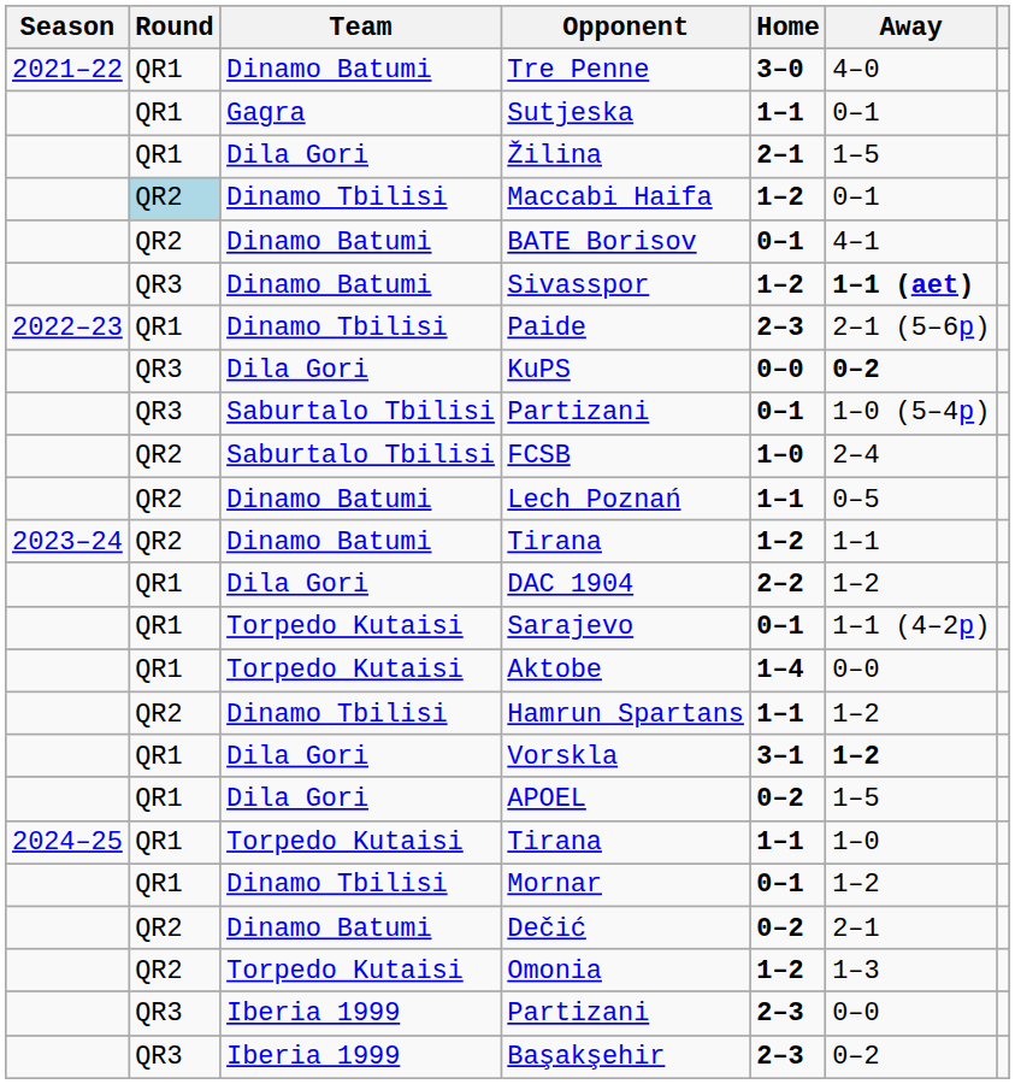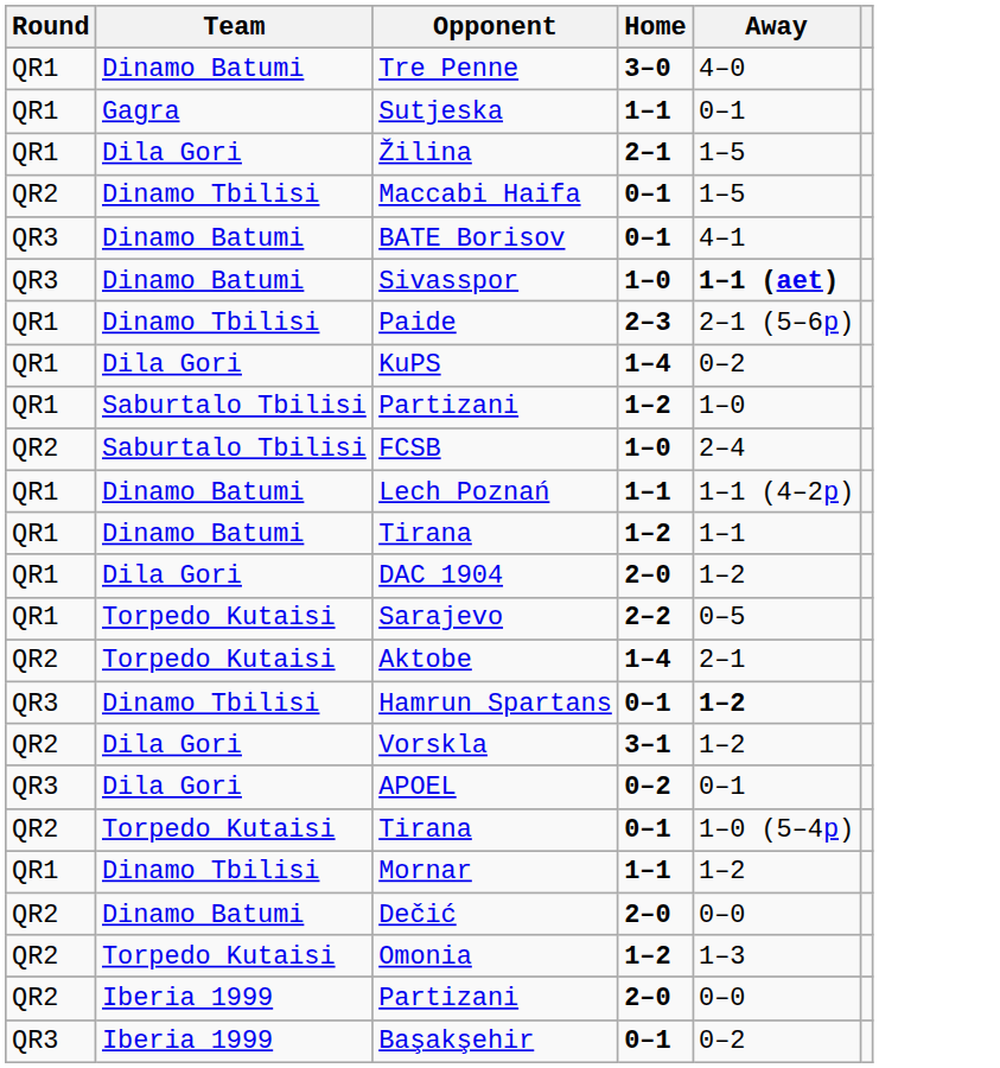- column: Season | 2021–22 | 2022–23 | 2023–24 | 2024–25
Maccabi Haifa | Round: lightblue background -> no background
Maccabi Haifa | Home: 1–2 -> 0–1
Maccabi Haifa | Away: 0–1 -> 1–5
BATE Borisov | Round: QR2 -> QR3
Sivasspor | Home: 1–2 -> 1–0
KuPS | Round: QR3 -> QR1
KuPS | Home: 0–0 -> 1–4
KuPS | Away: bold -> normal
Saburtalo Tbilisi / Partizani | Round: QR3 -> QR1
Saburtalo Tbilisi / Partizani | Home: 0–1 -> 1–2
Saburtalo Tbilisi / Partizani | Away: 1–0 (5–4p) -> 1–0
Lech Poznań | Round: QR2 -> QR1
Lech Poznań | Away: 0–5 -> 1–1 (4–2p)
Dinamo Batumi / Tirana | Round: QR2 -> QR1
DAC 1904 | Home: 2–2 -> 2–0
Sarajevo | Home: 0–1 -> 2–2
Sarajevo | Away: 1–1 (4–2p) -> 0–5
Aktobe | Round: QR1 -> QR2
Aktobe | Away: 0–0 -> 2–1
Hamrun Spartans | Round: QR2 -> QR3
Hamrun Spartans | Home: 1–1 -> 0–1
Hamrun Spartans | Away: normal -> bold
Vorskla | Round: QR1 -> QR2
Vorskla | Away: bold -> normal
APOEL | Round: QR1 -> QR3
APOEL | Away: 1–5 -> 0–1
Torpedo Kutaisi / Tirana | Round: QR1 -> QR2
Torpedo Kutaisi / Tirana | Home: 1–1 -> 0–1
Torpedo Kutaisi / Tirana | Away: 1–0 -> 1–0 (5–4p)
Mornar | Home: 0–1 -> 1–1
Dečić | Home: 0–2 -> 2–0
Dečić | Away: 2–1 -> 0–0
Iberia 1999 / Partizani | Round: QR3 -> QR2
Iberia 1999 / Partizani | Home: 2–3 -> 2–0
Başakşehir | Home: 2–3 -> 0–1
